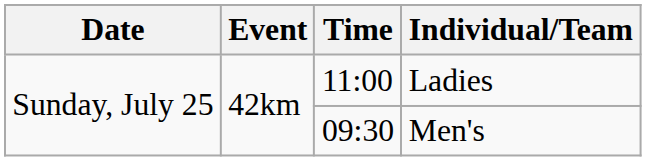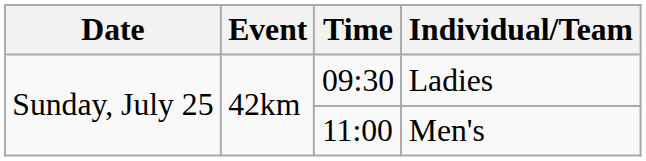Ladies | Time: 11:00 -> 09:30
Men's | Time: 09:30 -> 11:00
